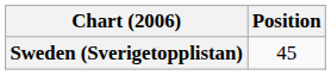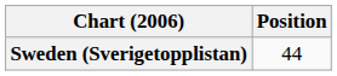Sweden (Sverigetopplistan) | Position: 45 -> 44
